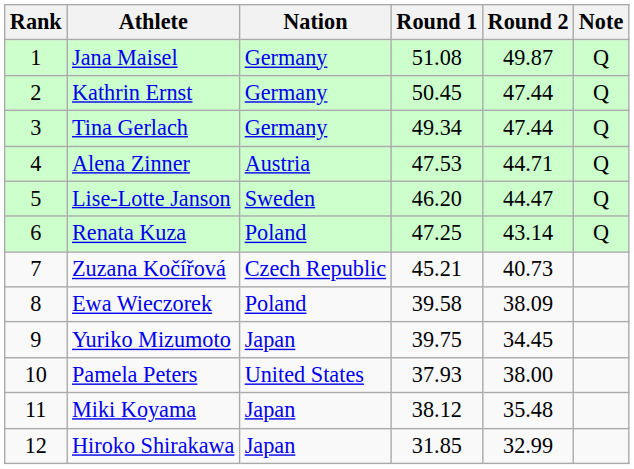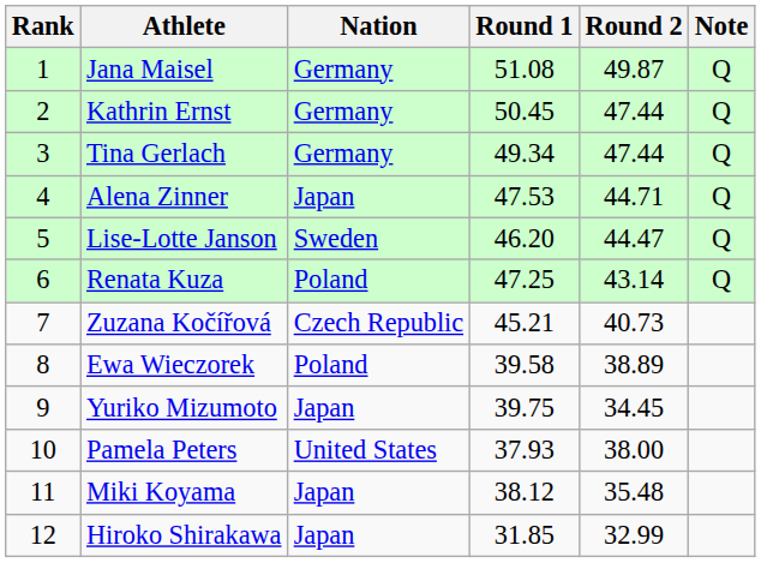Alena Zinner | Nation: Austria -> Japan
Ewa Wieczorek | Round 2: 38.09 -> 38.89
